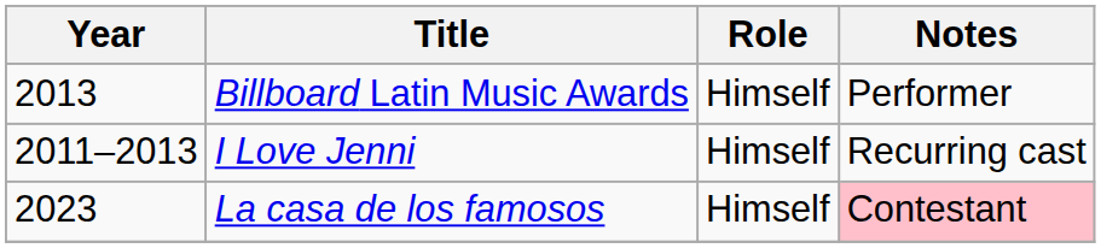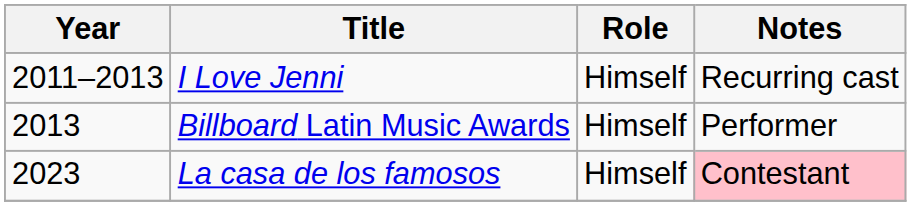rows swapped: I Love Jenni <-> Billboard Latin Music Awards
